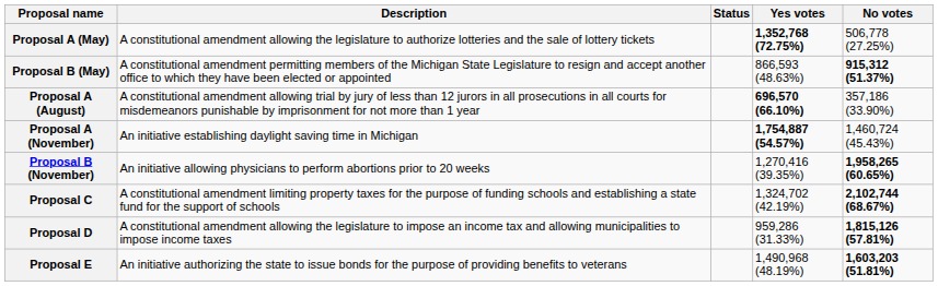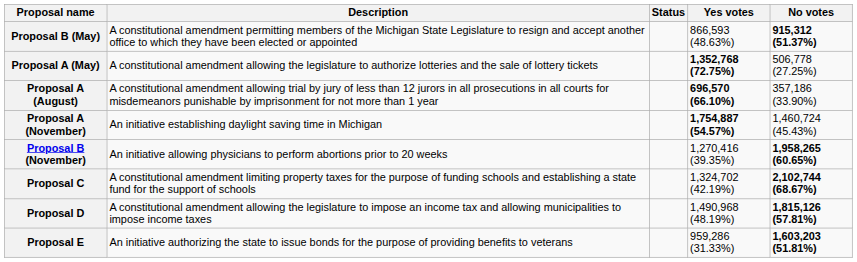rows swapped: Proposal A (May) <-> Proposal B (May)
Proposal D | Yes votes: 959,286 (31.33%) -> 1,490,968 (48.19%)
Proposal E | Yes votes: 1,490,968 (48.19%) -> 959,286 (31.33%)
